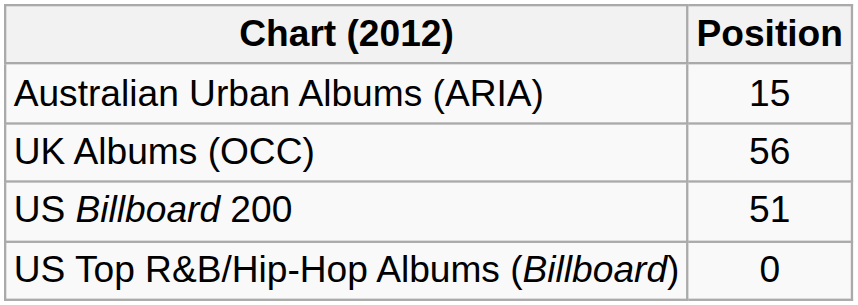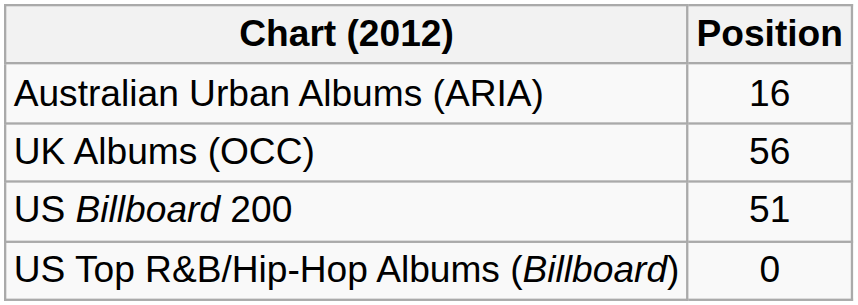Australian Urban Albums (ARIA) | Position: 15 -> 16
